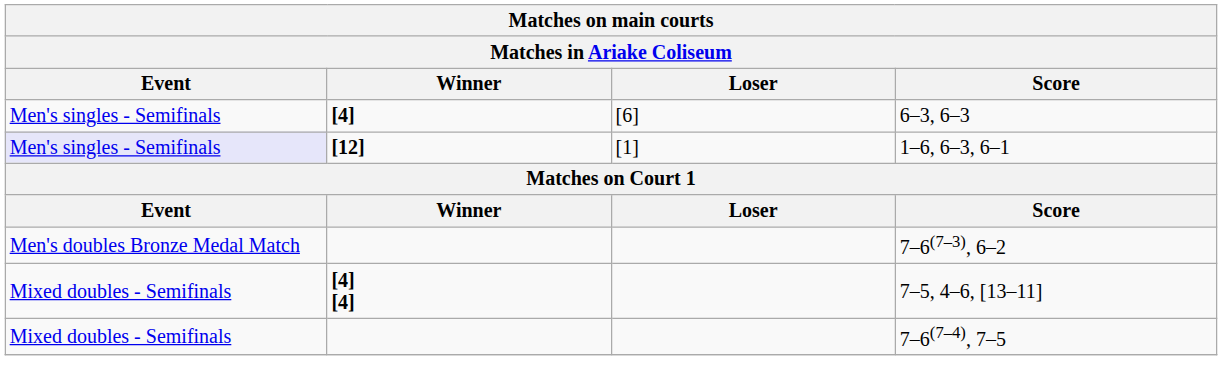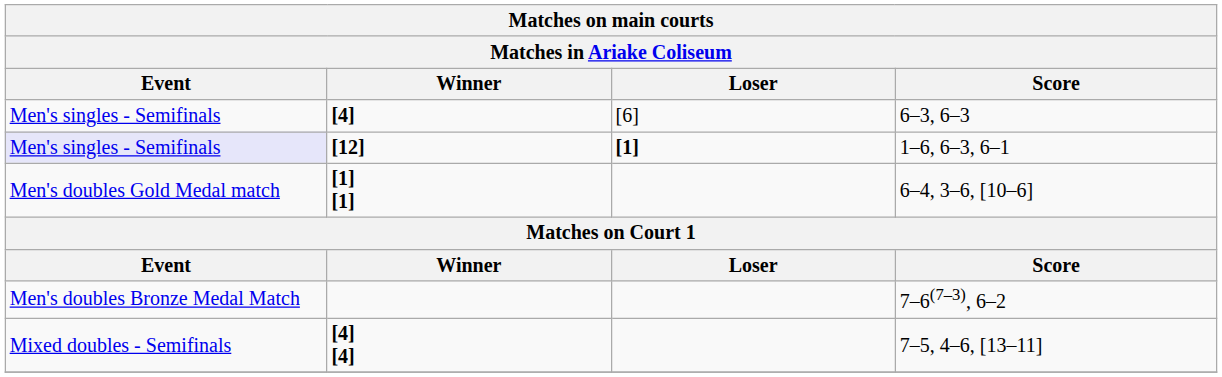1–6, 6–3, 6–1 | Loser: normal -> bold
+ row: Men's doubles Gold Medal match | [1] [1] | 6–4, 3–6, [10–6]
- row: Mixed doubles - Semifinals | 7–6(7–4), 7–5
